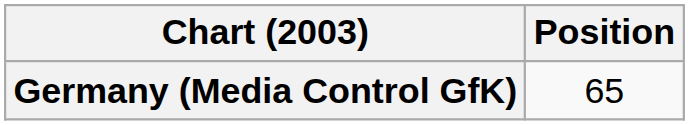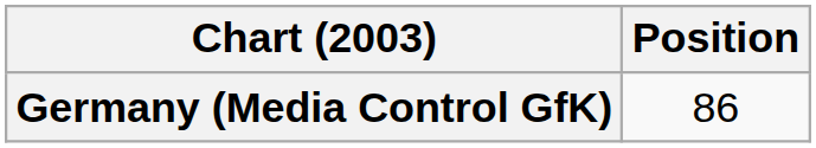Germany (Media Control GfK) | Position: 65 -> 86
